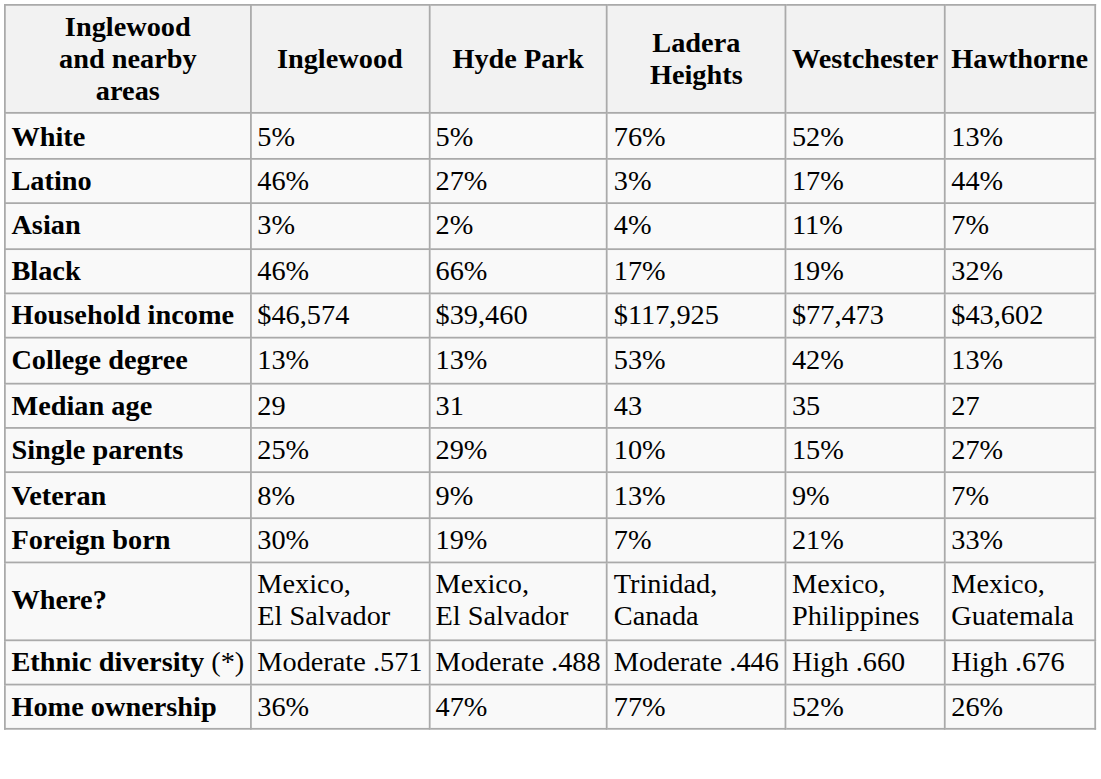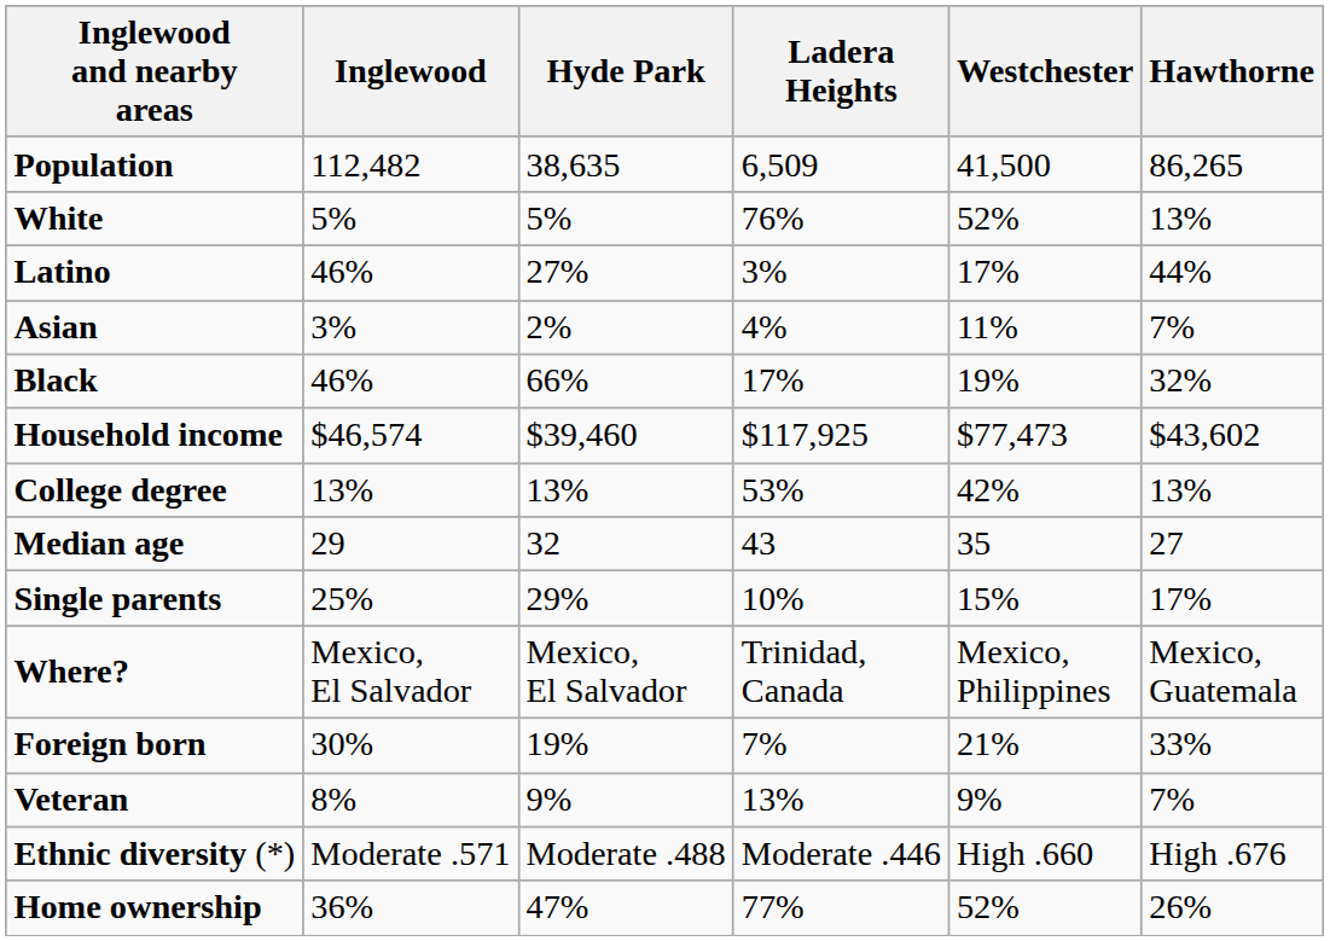+ row: Population | 112,482 | 38,635 | 6,509 | 41,500 | 86,265
Median age | Hyde Park: 31 -> 32
Single parents | Hawthorne: 27% -> 17%
rows swapped: Veteran <-> Where?
